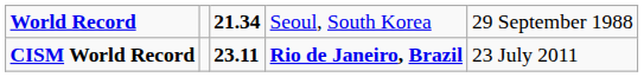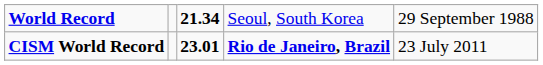CISM World Record | column 3: 23.11 -> 23.01
